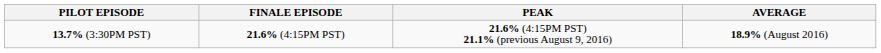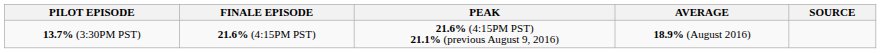+ column: SOURCE
